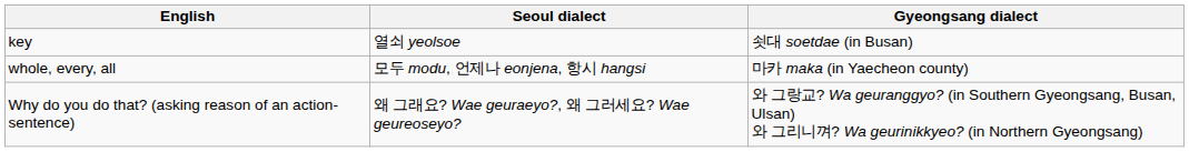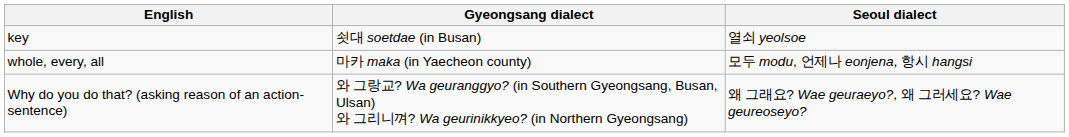columns swapped: Seoul dialect <-> Gyeongsang dialect
